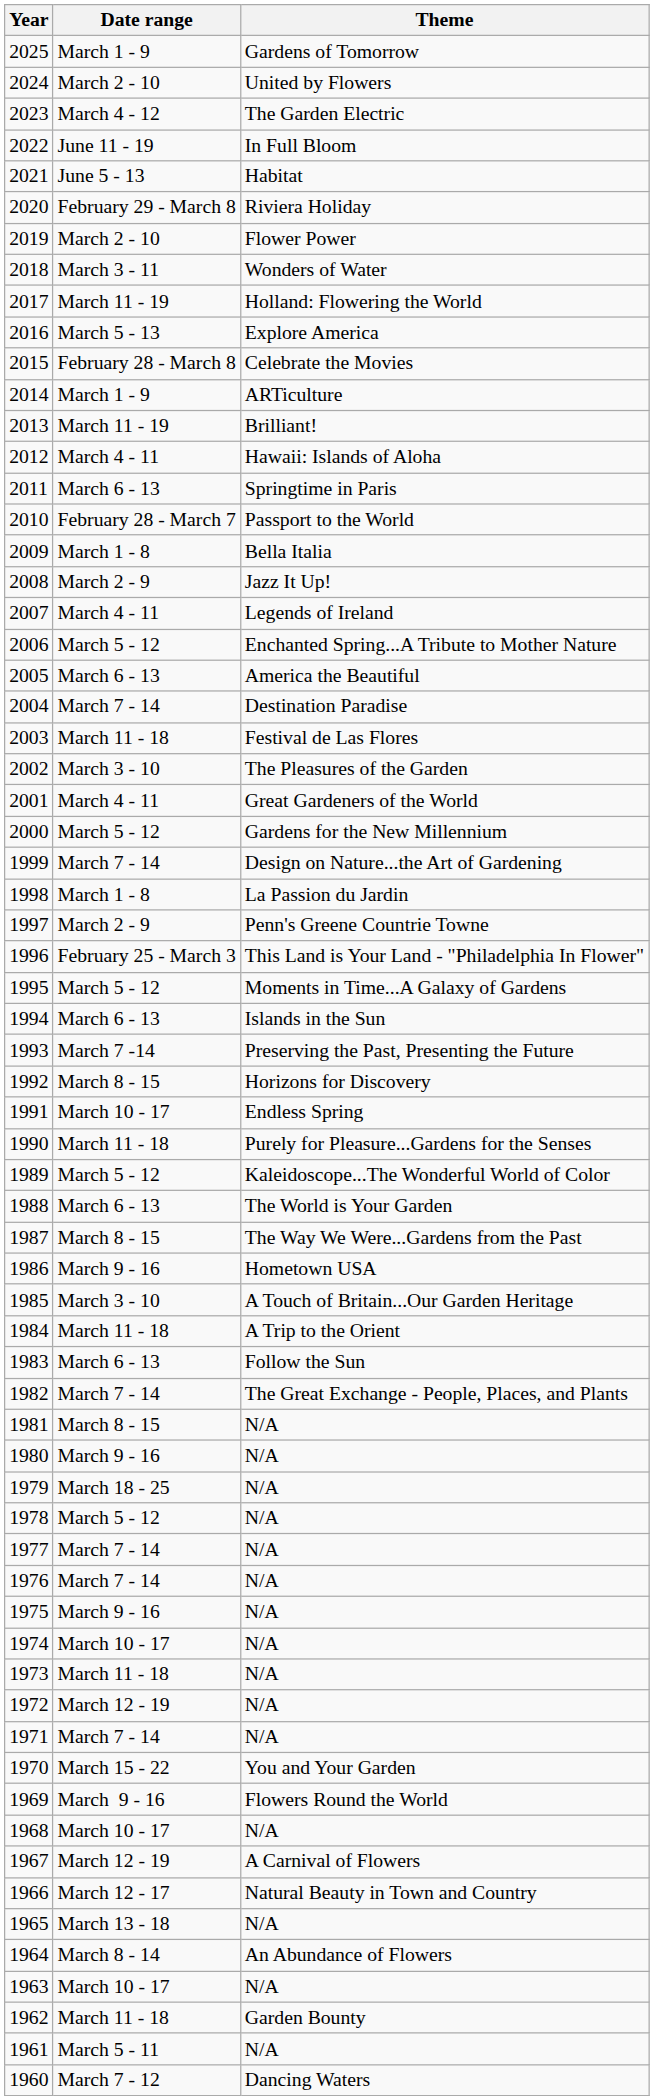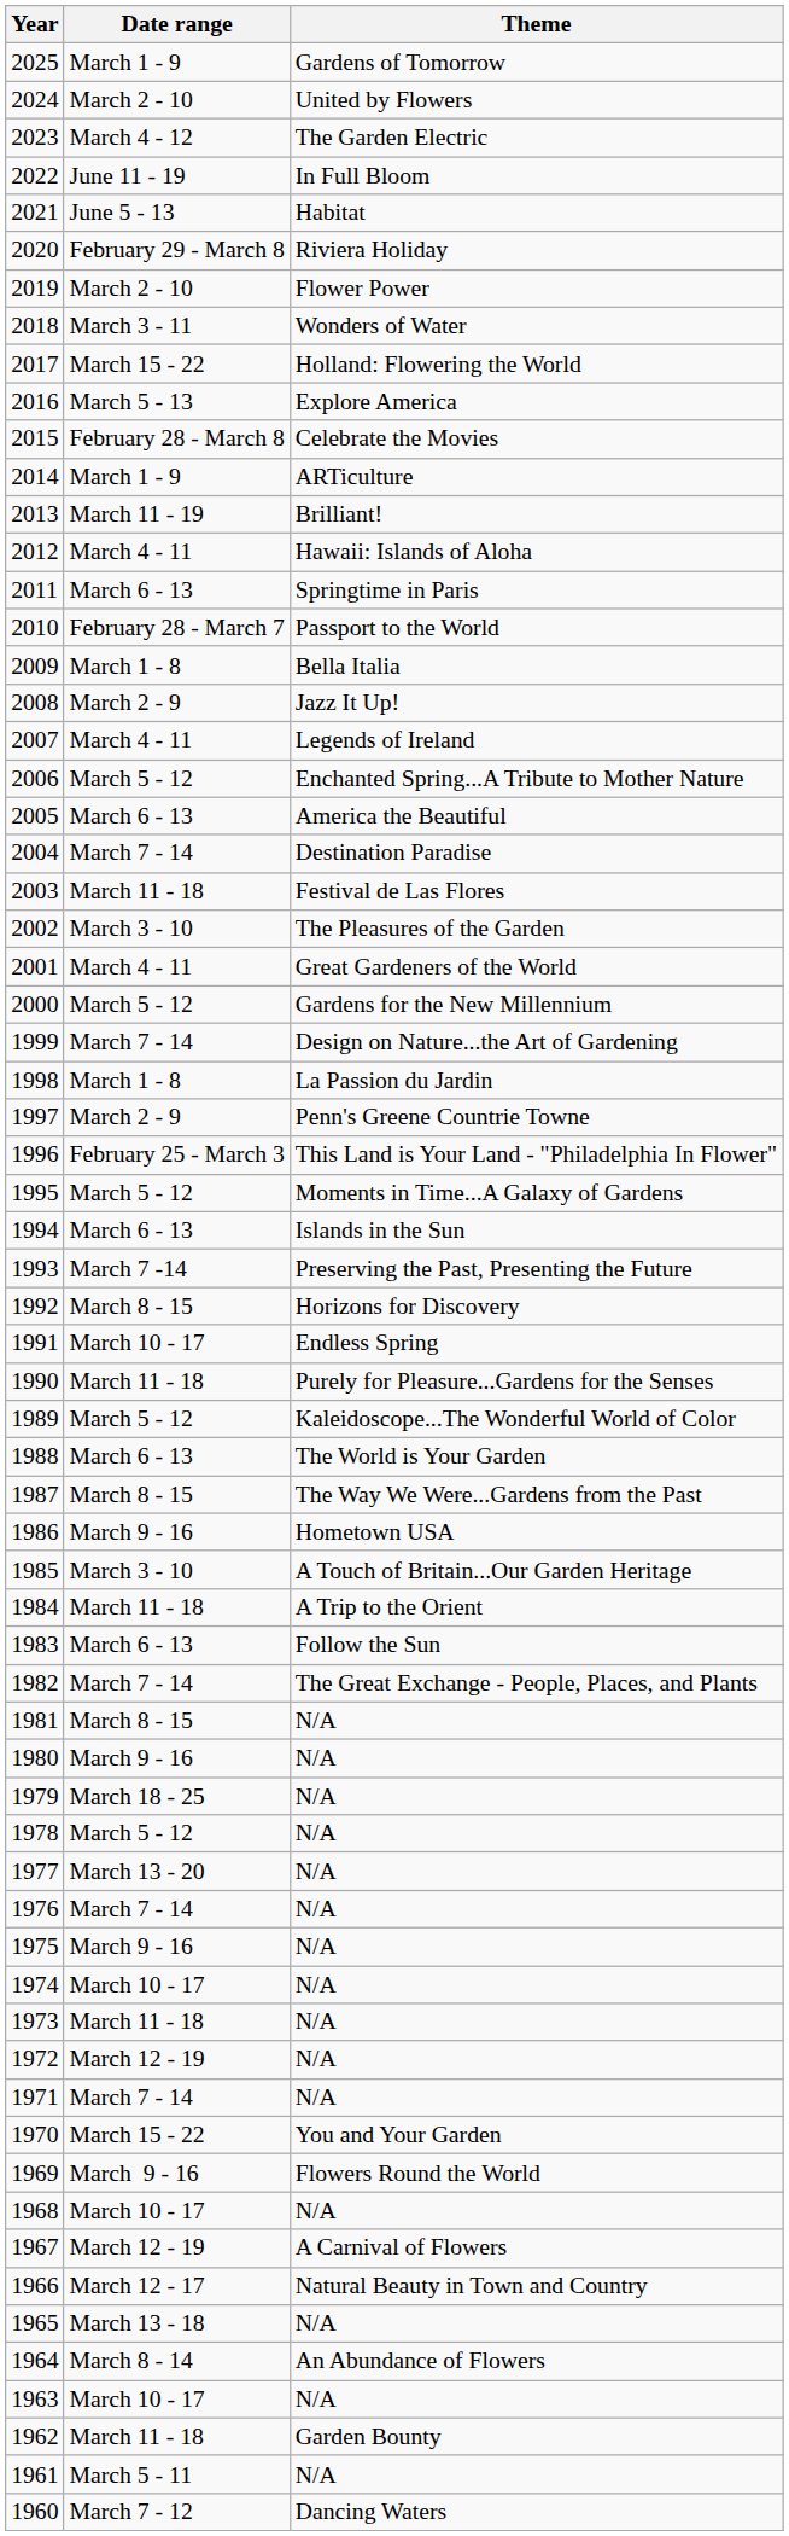2017 | Date range: March 11 - 19 -> March 15 - 22
1977 | Date range: March 7 - 14 -> March 13 - 20
